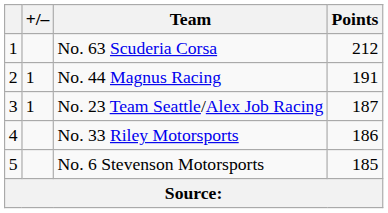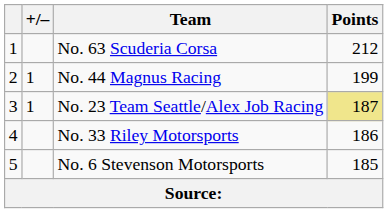No. 44 Magnus Racing | Points: 191 -> 199
No. 23 Team Seattle/Alex Job Racing | Points: no background -> khaki background
